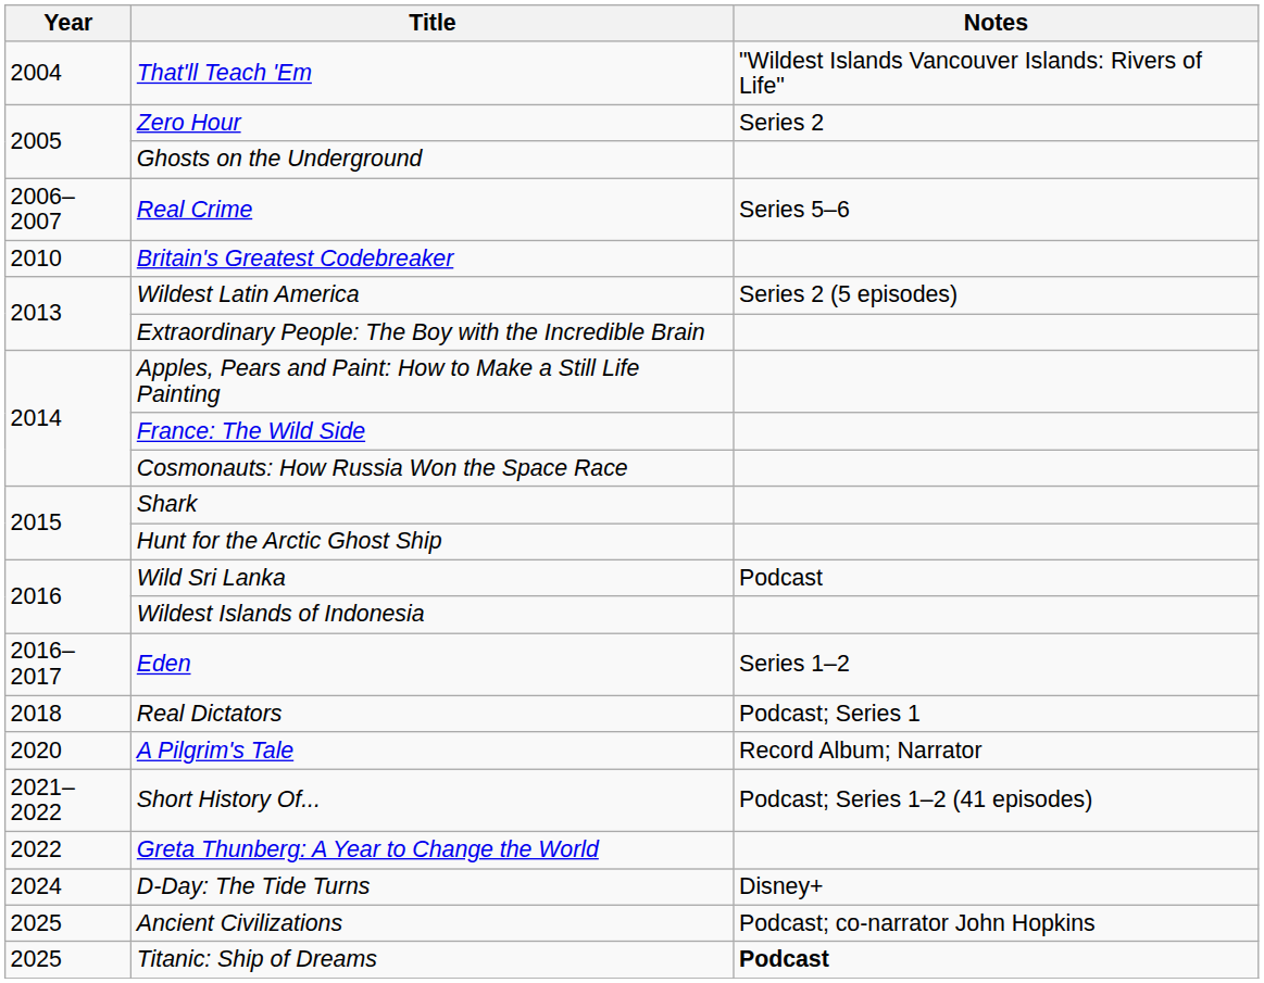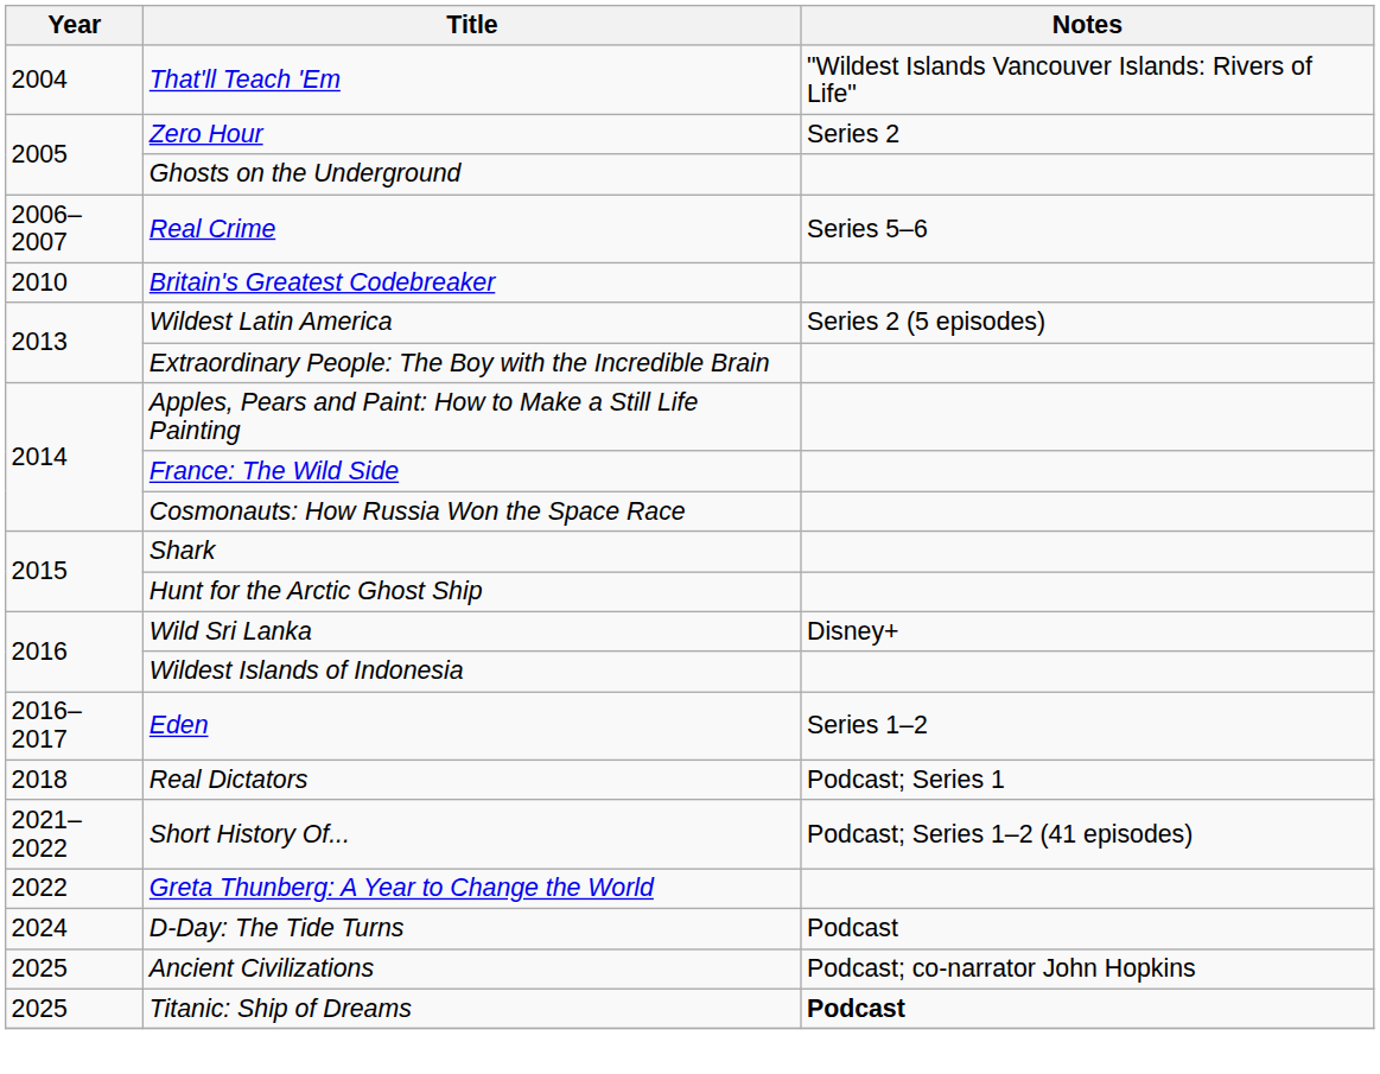Wild Sri Lanka | Notes: Podcast -> Disney+
- row: 2020 | A Pilgrim's Tale | Record Album; Narrator
D-Day: The Tide Turns | Notes: Disney+ -> Podcast
